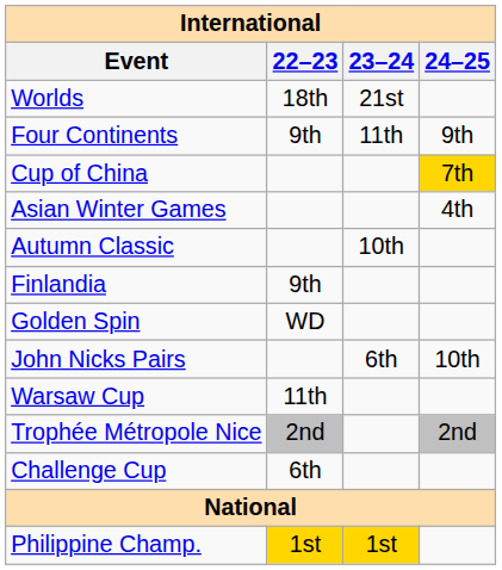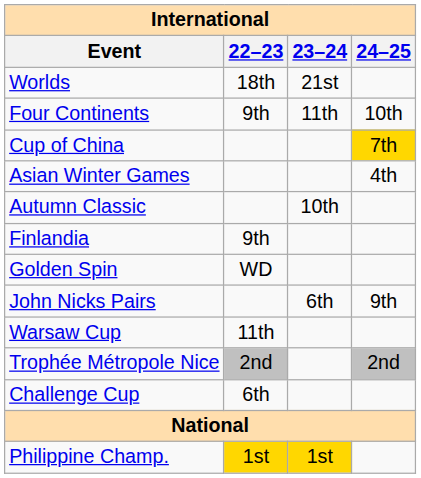Four Continents | 24–25: 9th -> 10th
John Nicks Pairs | 24–25: 10th -> 9th
